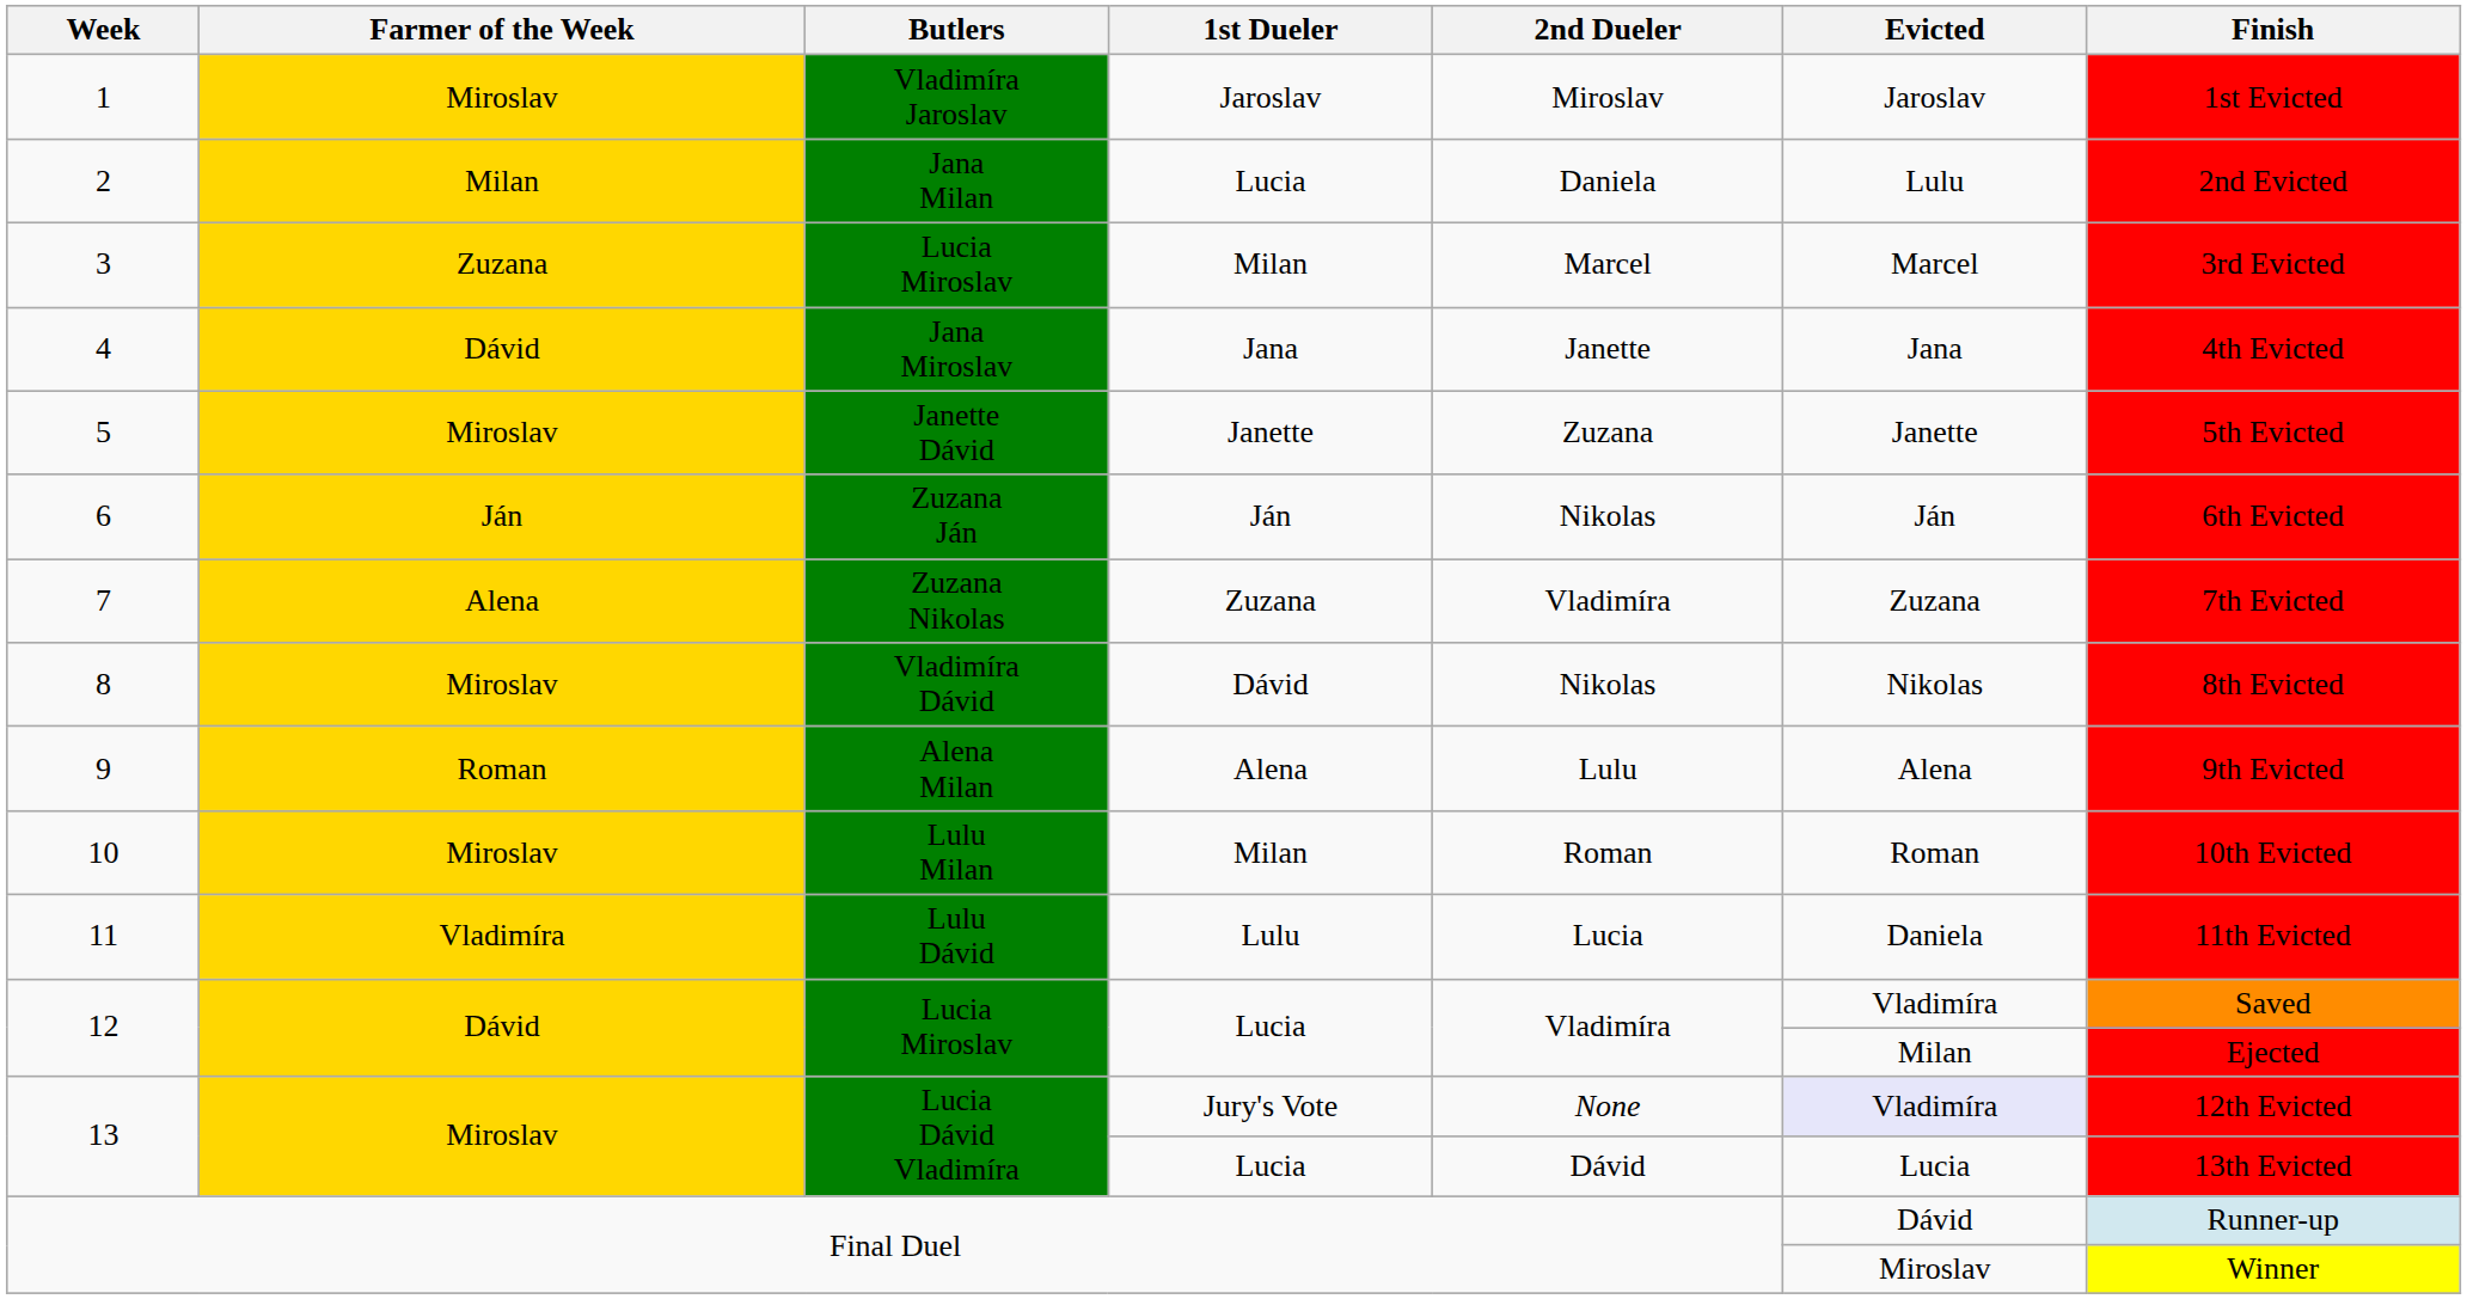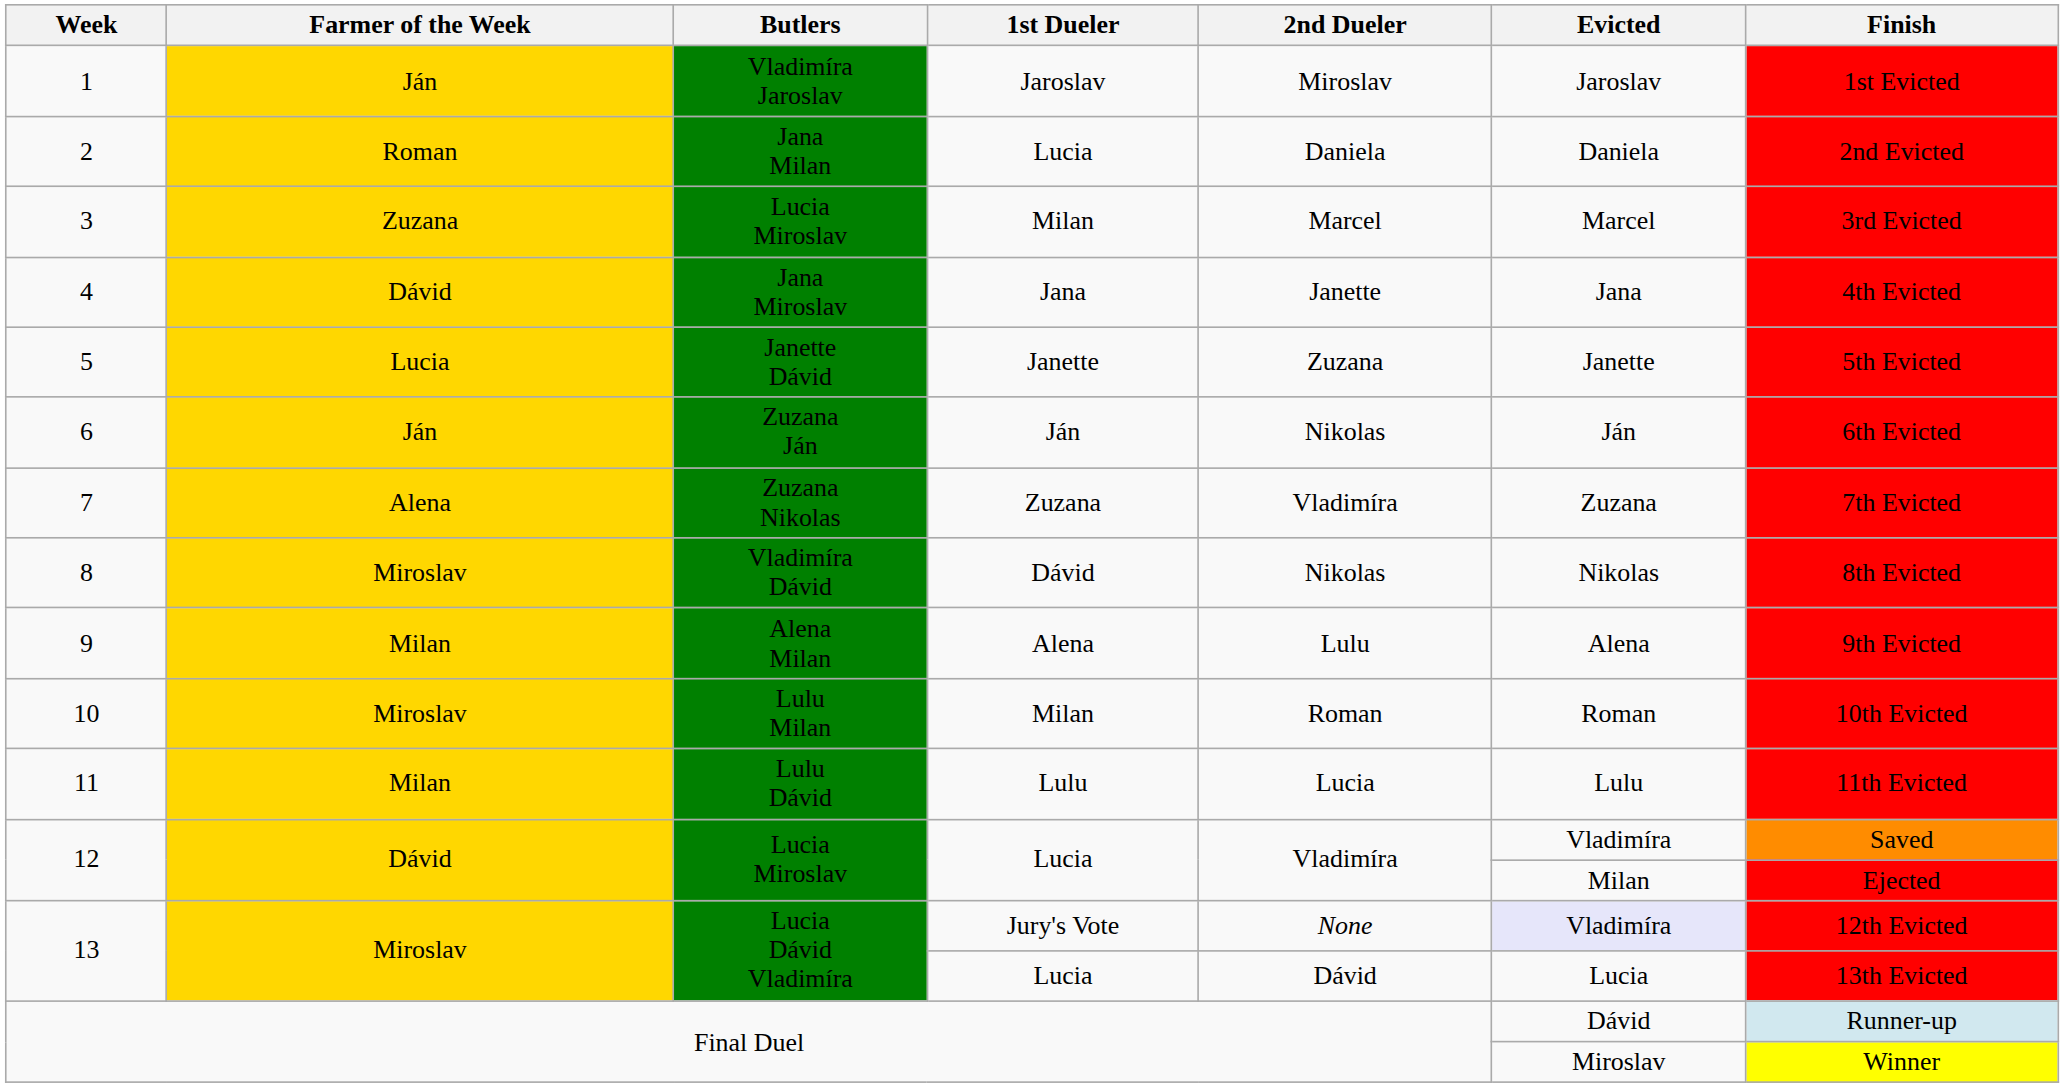1 | Farmer of the Week: Miroslav -> Ján
2 | Farmer of the Week: Milan -> Roman
2 | Evicted: Lulu -> Daniela
5 | Farmer of the Week: Miroslav -> Lucia
9 | Farmer of the Week: Roman -> Milan
11 | Farmer of the Week: Vladimíra -> Milan
11 | Evicted: Daniela -> Lulu
